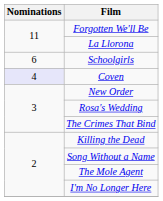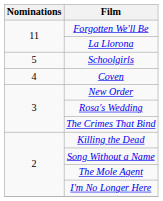Schoolgirls | Nominations: 6 -> 5
Coven | Nominations: lavender background -> no background
